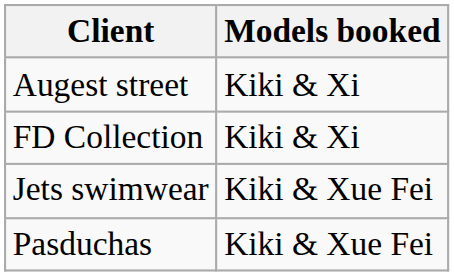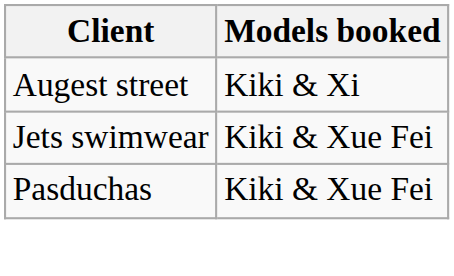- row: FD Collection | Kiki & Xi
